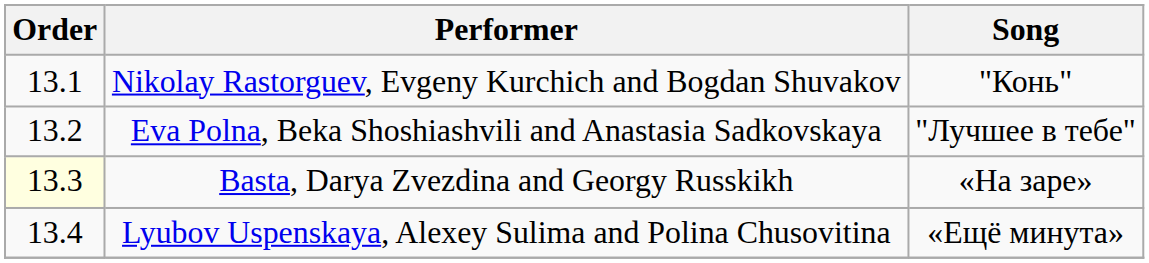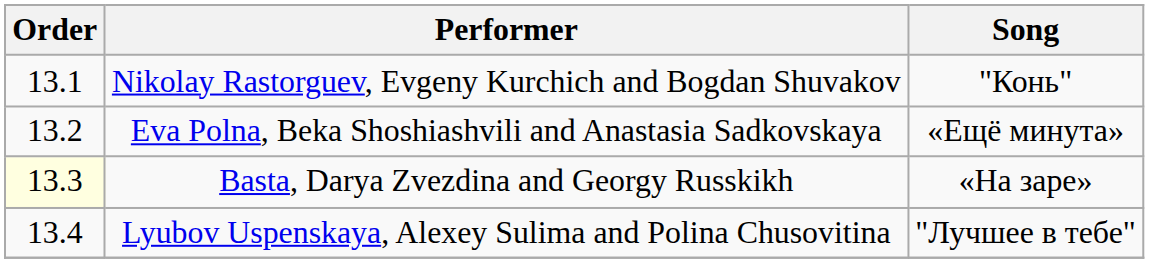Eva Polna, Beka Shoshiashvili and Anastasia Sadkovskaya | Song: "Лучшее в тебе" -> «Ещё минута»
Lyubov Uspenskaya, Alexey Sulima and Polina Chusovitina | Song: «Ещё минута» -> "Лучшее в тебе"
